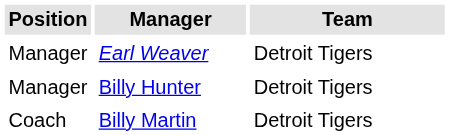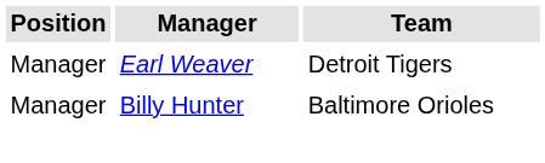Billy Hunter | Team: Detroit Tigers -> Baltimore Orioles
- row: Coach | Billy Martin | Detroit Tigers
